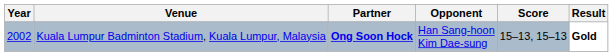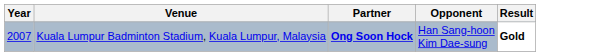- column: Score | 15–13, 15–13
Kuala Lumpur Badminton Stadium, Kuala Lumpur, Malaysia | Year: 2002 -> 2007
